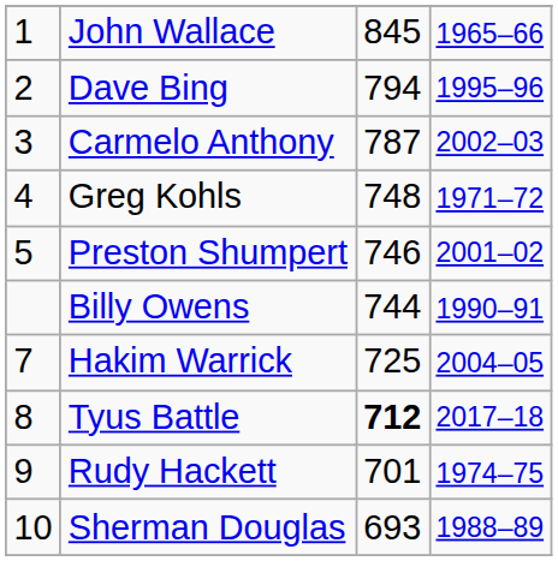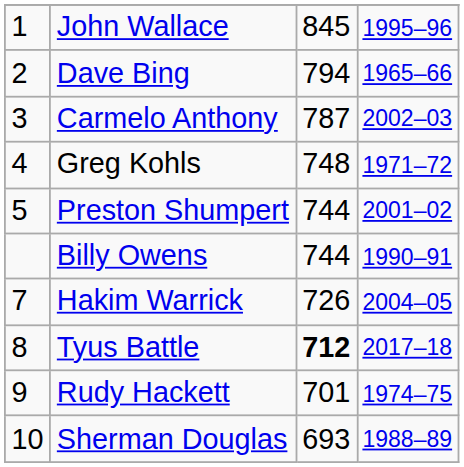John Wallace | column 4: 1965–66 -> 1995–96
Dave Bing | column 4: 1995–96 -> 1965–66
Preston Shumpert | column 3: 746 -> 744
Hakim Warrick | column 3: 725 -> 726
